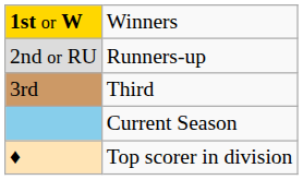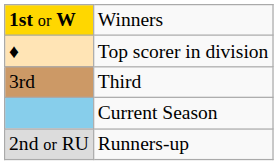rows swapped: 2nd or RU <-> ♦
